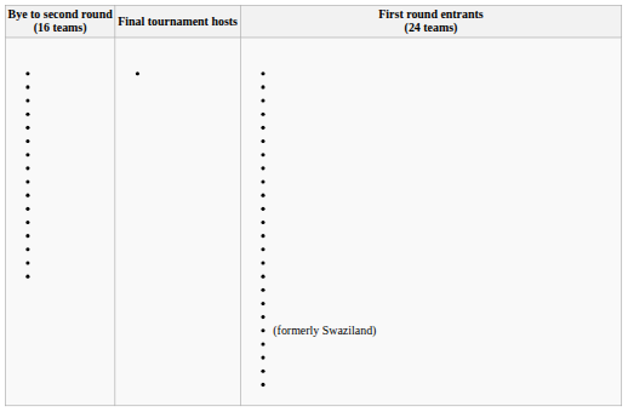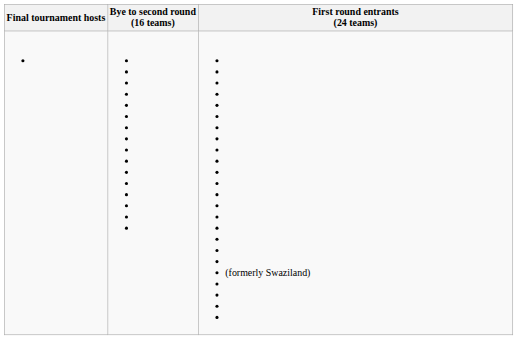columns swapped: Final tournament hosts <-> Bye to second round (16 teams)
